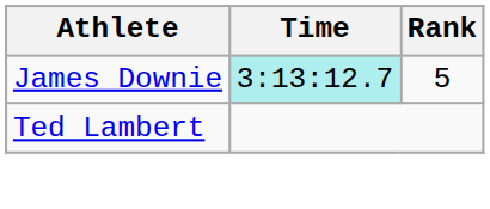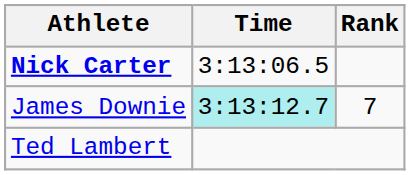+ row: Nick Carter | 3:13:06.5
James Downie | Rank: 5 -> 7
